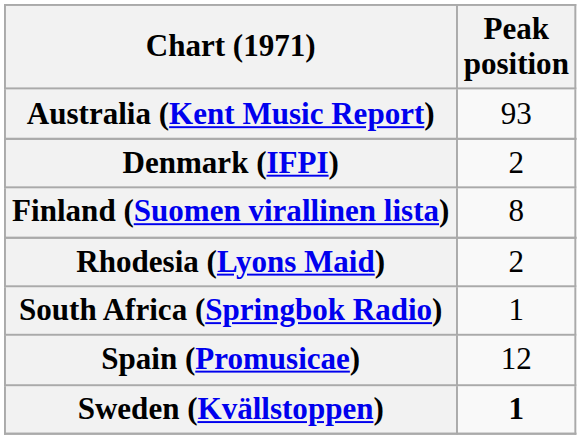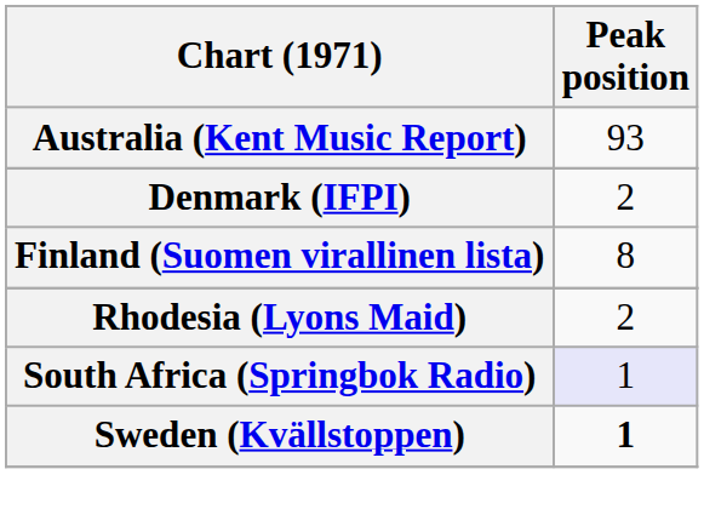South Africa (Springbok Radio) | Peak position: no background -> lavender background
- row: Spain (Promusicae) | 12
